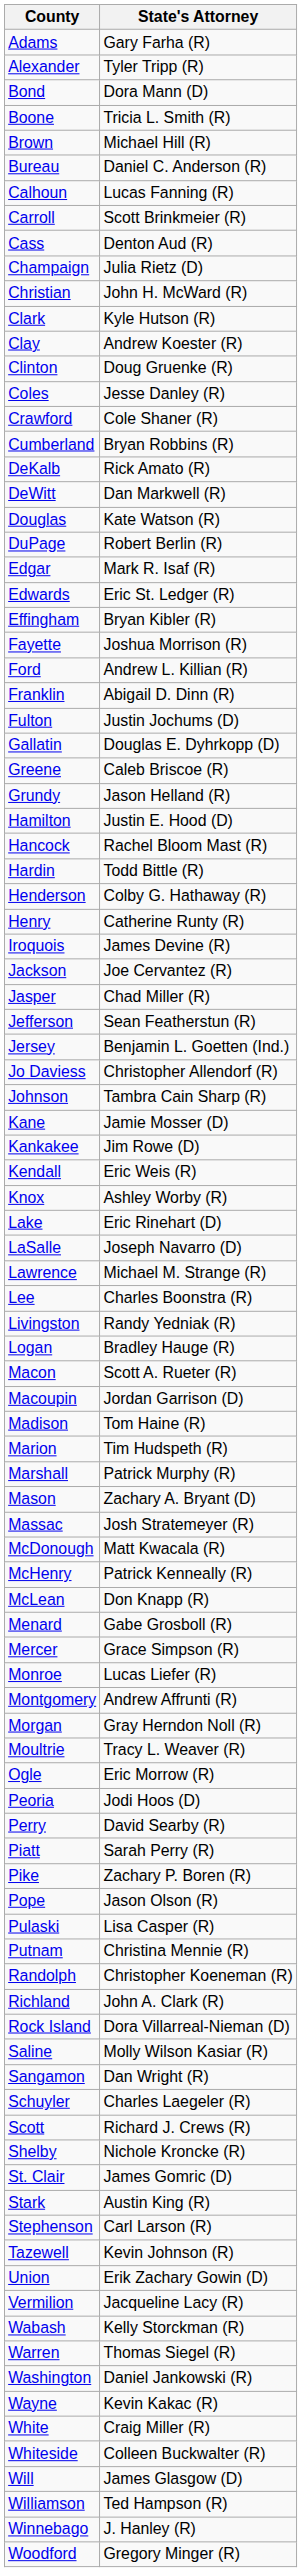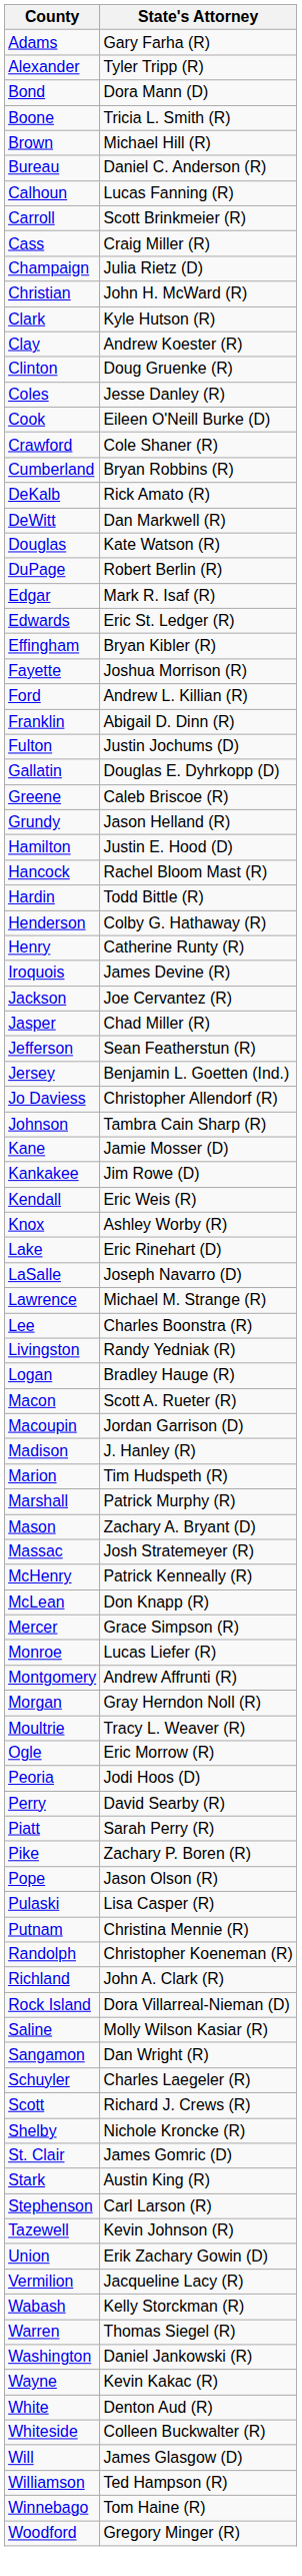Cass | State's Attorney: Denton Aud (R) -> Craig Miller (R)
+ row: Cook | Eileen O'Neill Burke (D)
Madison | State's Attorney: Tom Haine (R) -> J. Hanley (R)
- row: McDonough | Matt Kwacala (R)
- row: Menard | Gabe Grosboll (R)
White | State's Attorney: Craig Miller (R) -> Denton Aud (R)
Winnebago | State's Attorney: J. Hanley (R) -> Tom Haine (R)
